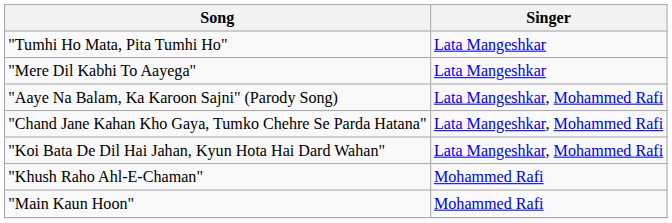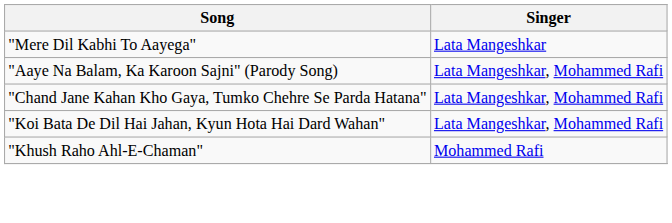- row: "Tumhi Ho Mata, Pita Tumhi Ho" | Lata Mangeshkar
- row: "Main Kaun Hoon" | Mohammed Rafi
